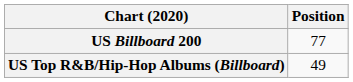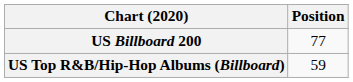US Top R&B/Hip-Hop Albums (Billboard) | Position: 49 -> 59
